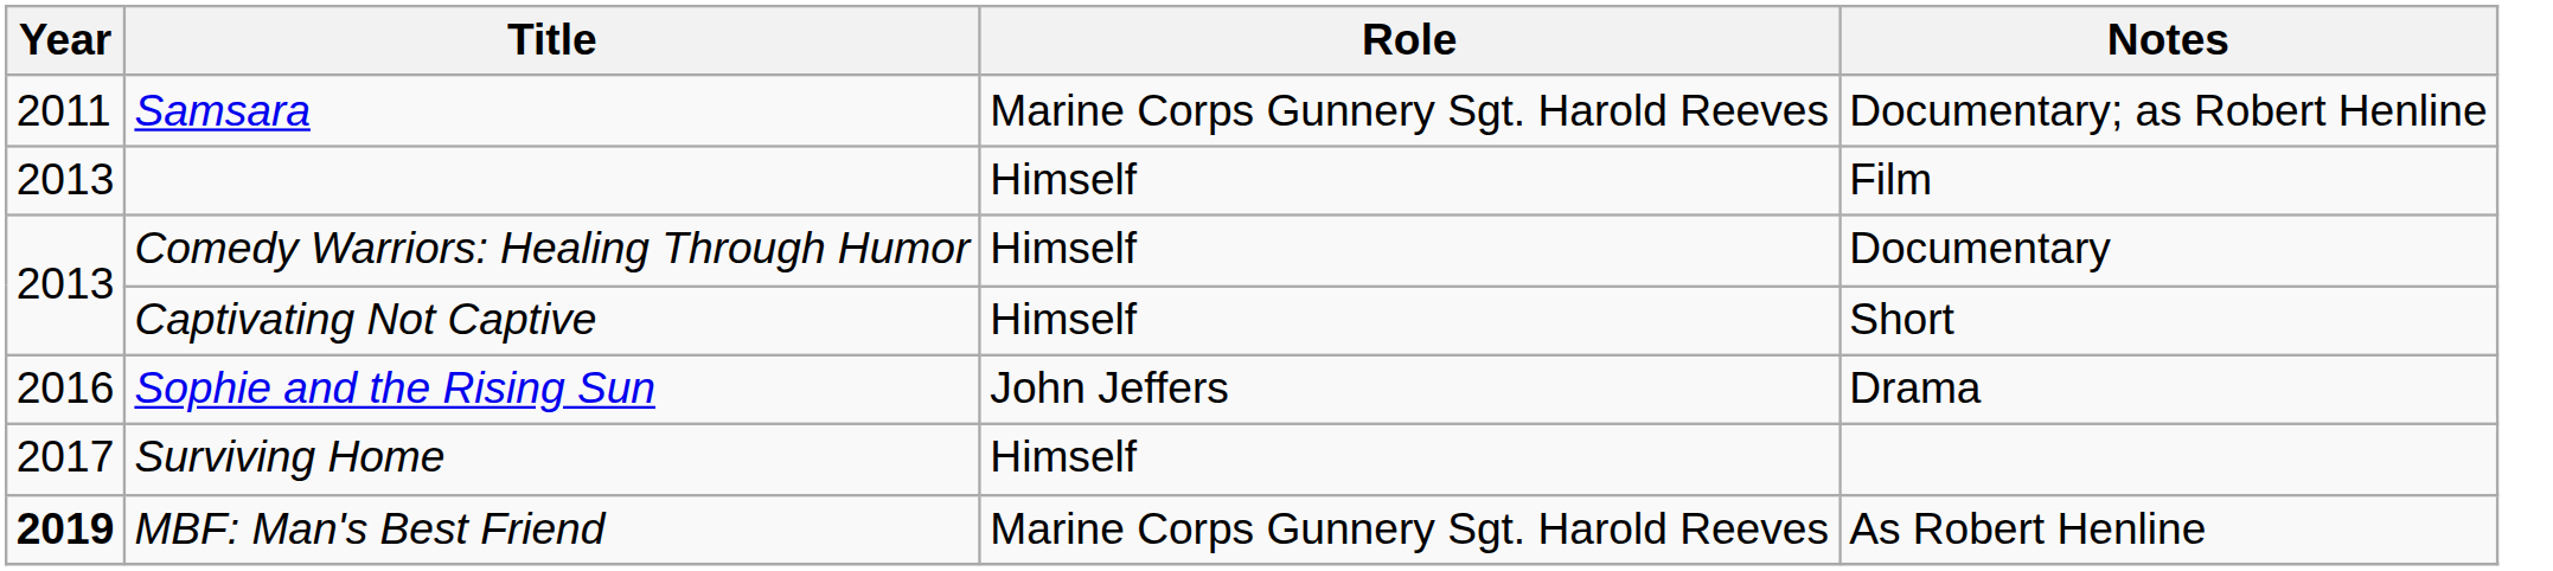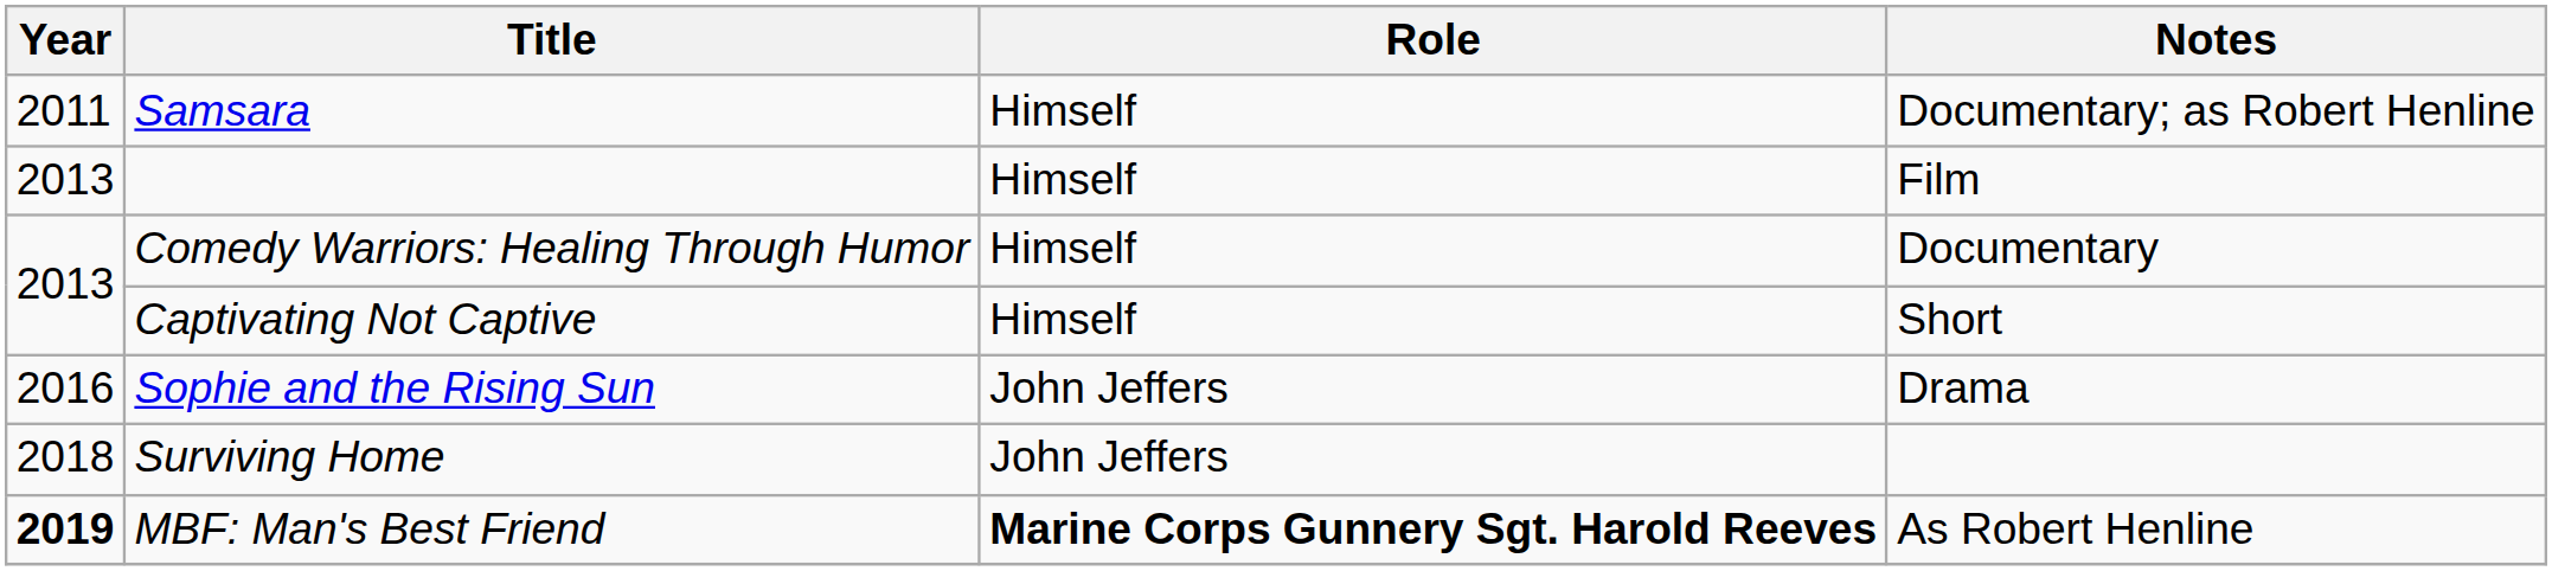Samsara | Role: Marine Corps Gunnery Sgt. Harold Reeves -> Himself
Surviving Home | Year: 2017 -> 2018
Surviving Home | Role: Himself -> John Jeffers
MBF: Man's Best Friend | Role: normal -> bold
